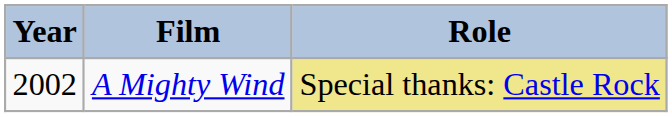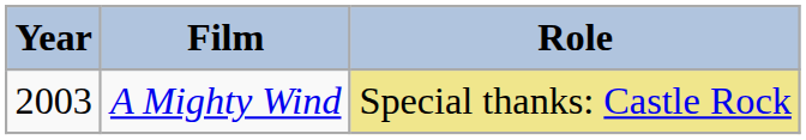A Mighty Wind | Year: 2002 -> 2003
